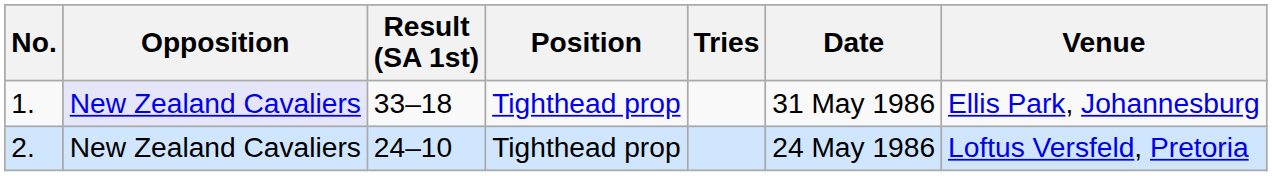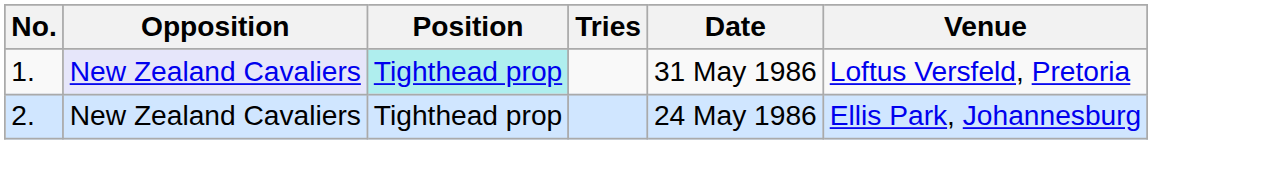- column: Result (SA 1st) | 33–18 | 24–10
1. | Position: no background -> paleturquoise background
1. | Venue: Ellis Park, Johannesburg -> Loftus Versfeld, Pretoria
2. | Venue: Loftus Versfeld, Pretoria -> Ellis Park, Johannesburg
